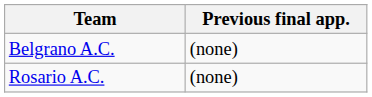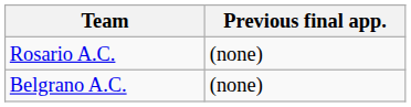rows swapped: Belgrano A.C. <-> Rosario A.C.
